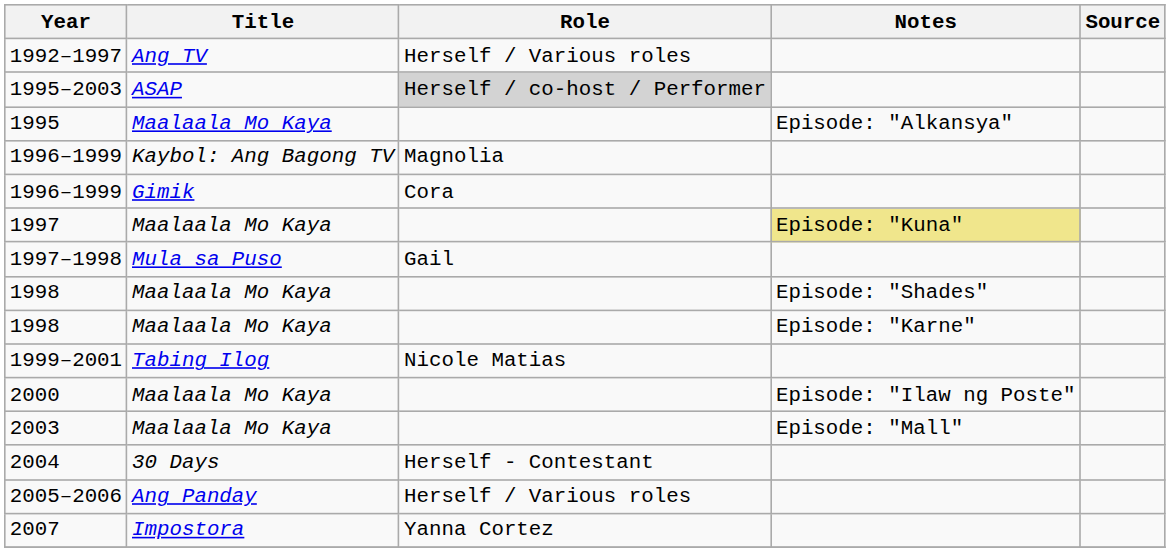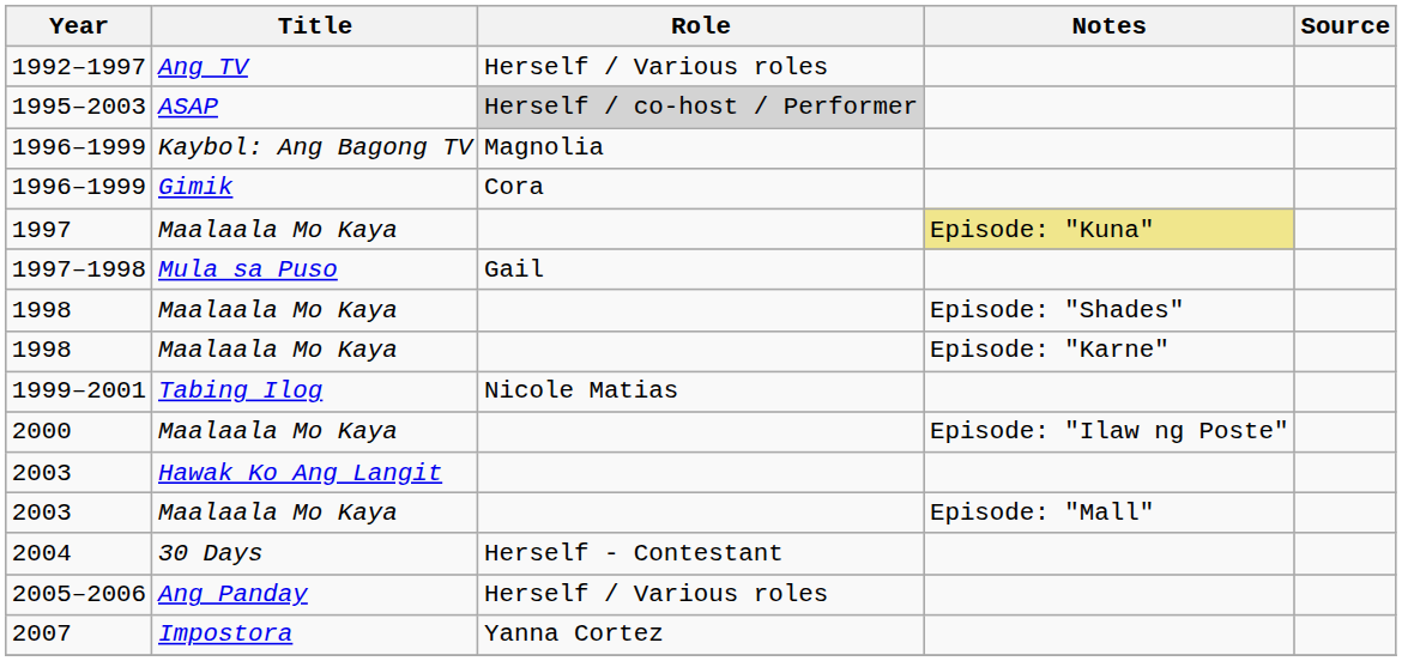- row: 1995 | Maalaala Mo Kaya | Episode: "Alkansya"
+ row: 2003 | Hawak Ko Ang Langit
